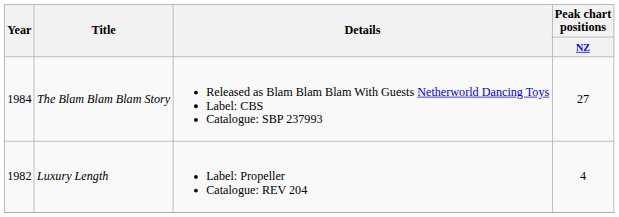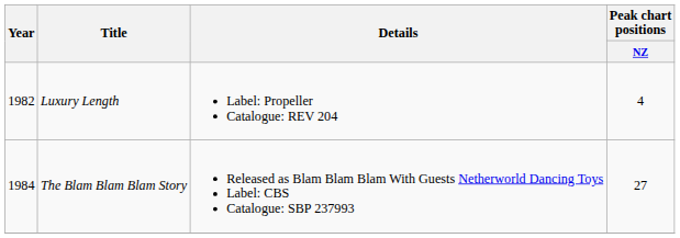rows swapped: Luxury Length <-> The Blam Blam Blam Story
